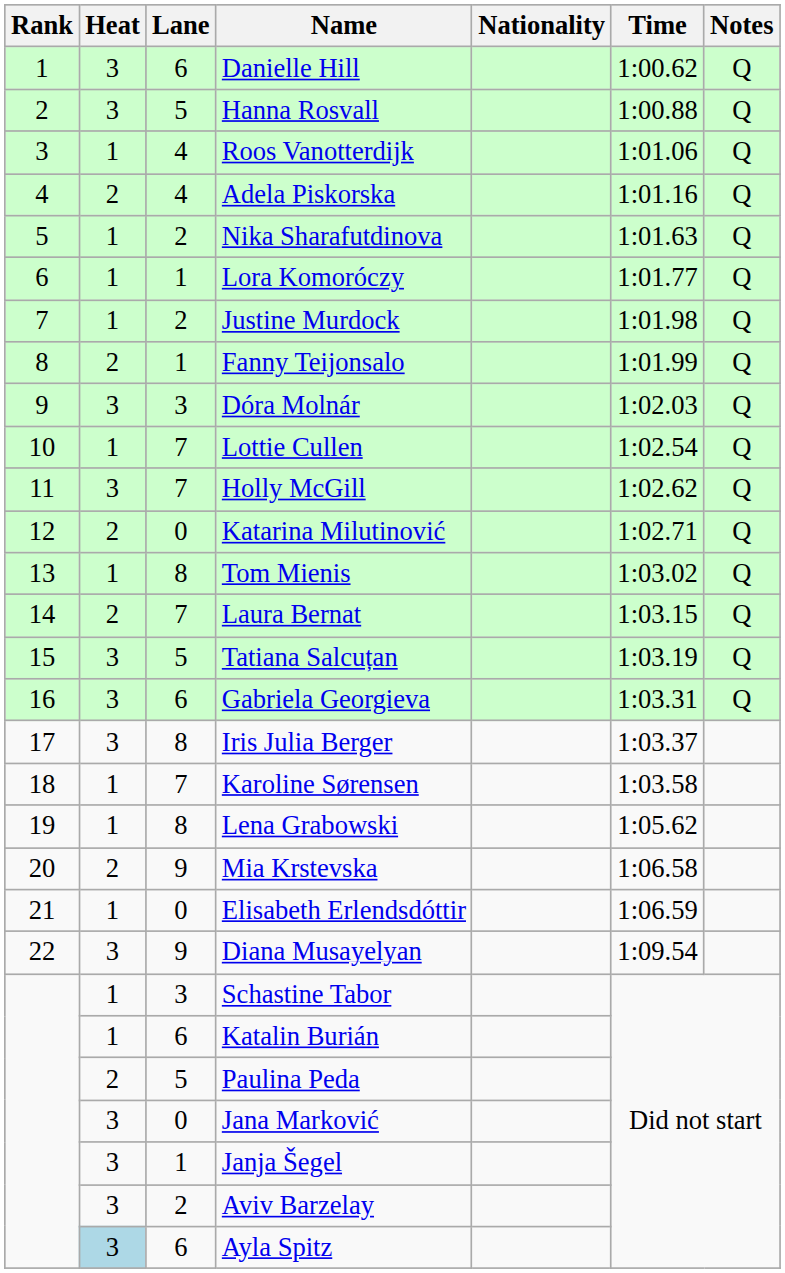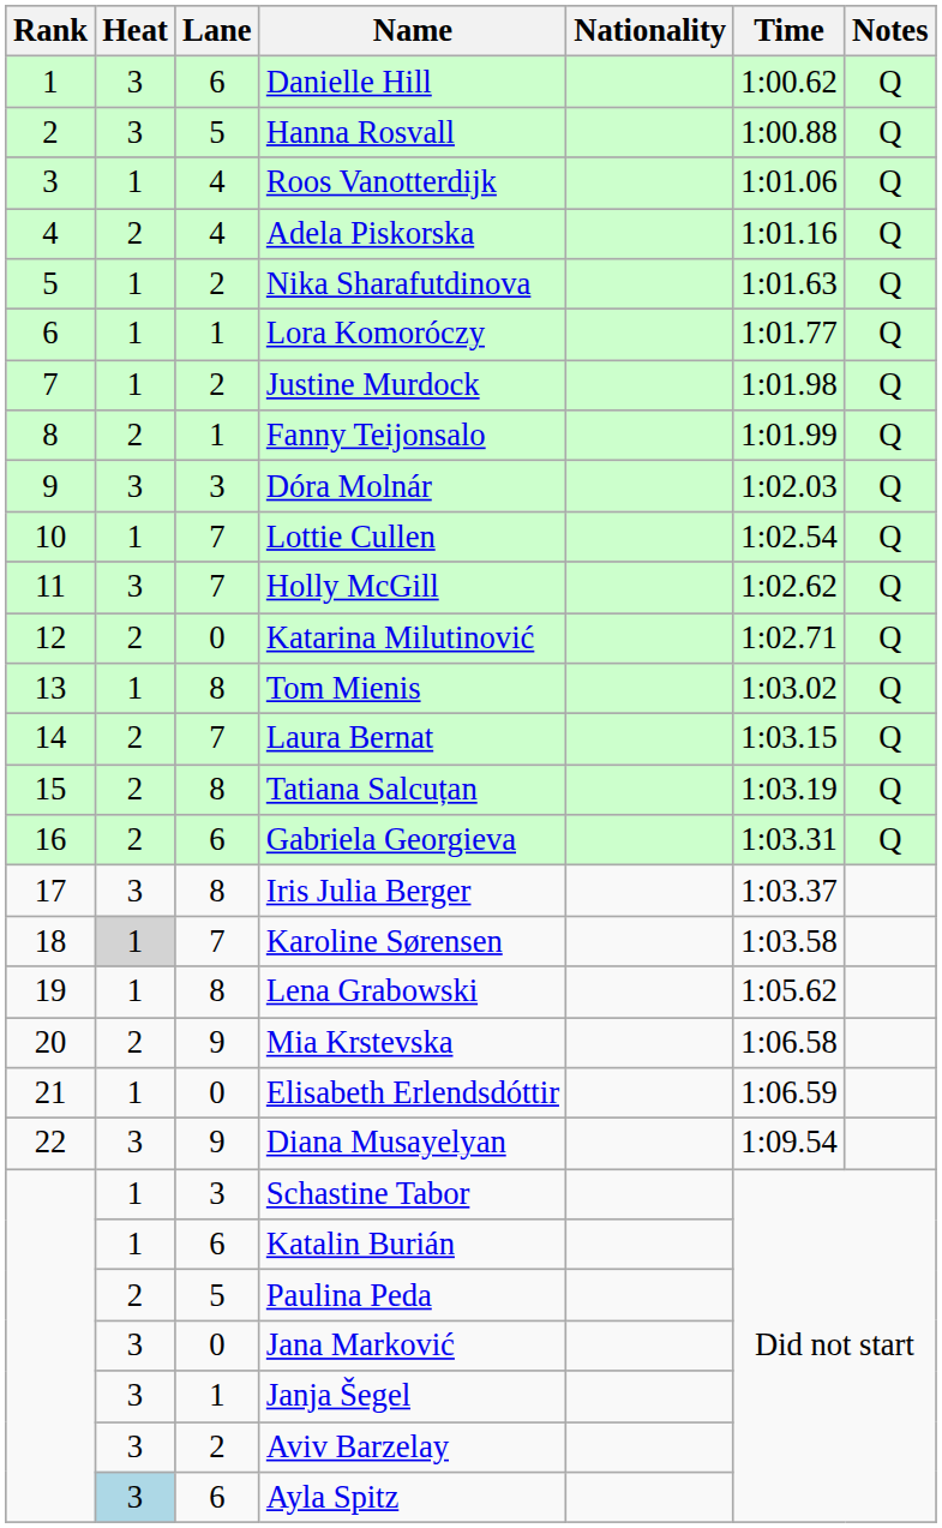Tatiana Salcuțan | Heat: 3 -> 2
Tatiana Salcuțan | Lane: 5 -> 8
Gabriela Georgieva | Heat: 3 -> 2
Karoline Sørensen | Heat: no background -> lightgrey background
